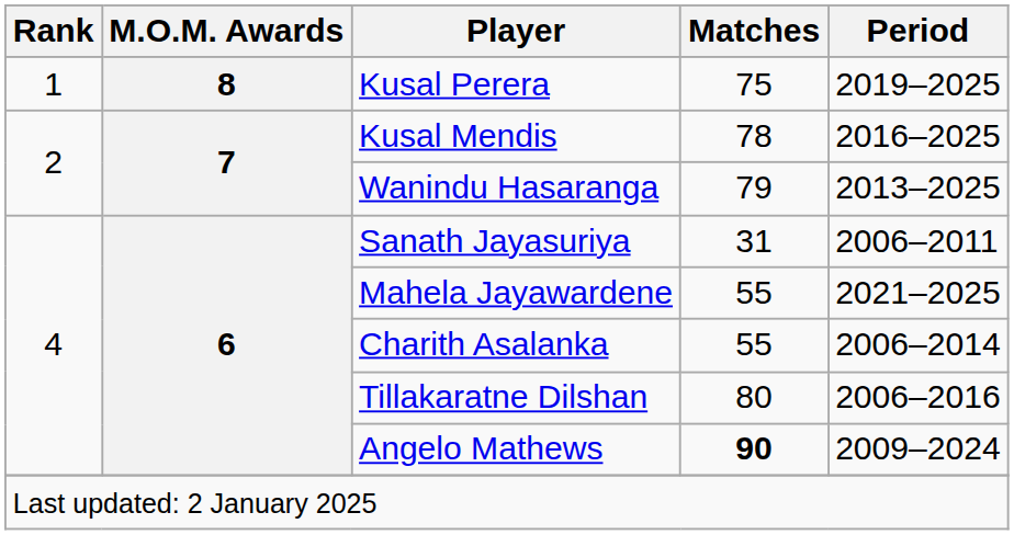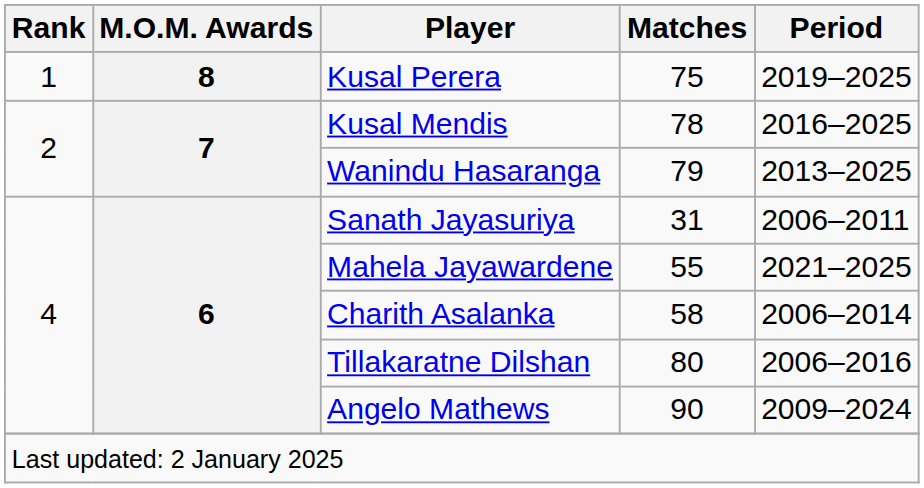Charith Asalanka | Matches: 55 -> 58
Angelo Mathews | Matches: bold -> normal
